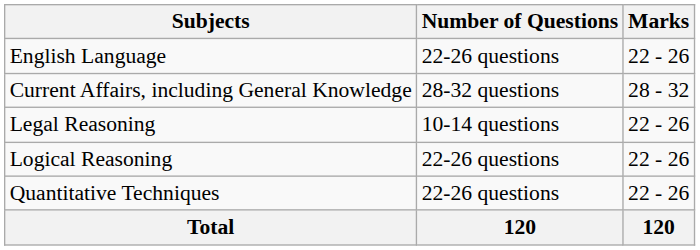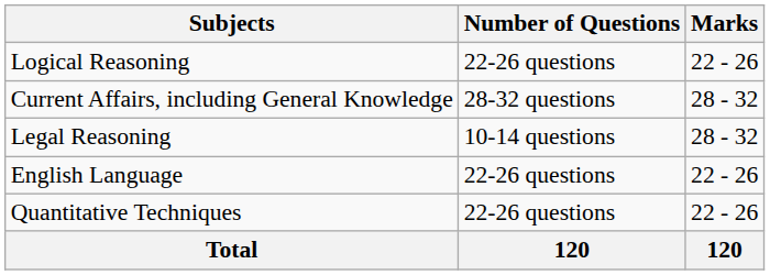rows swapped: English Language <-> Logical Reasoning
Legal Reasoning | Marks: 22 - 26 -> 28 - 32
